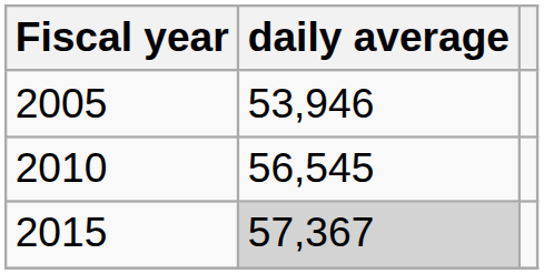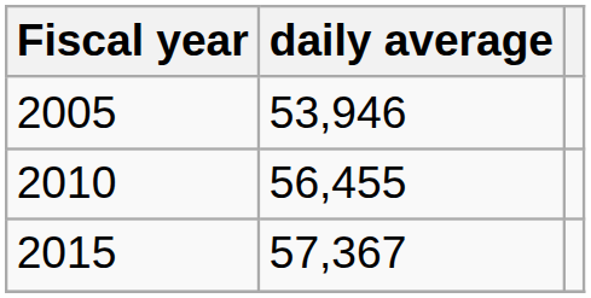2010 | daily average: 56,545 -> 56,455
2015 | daily average: lightgrey background -> no background
